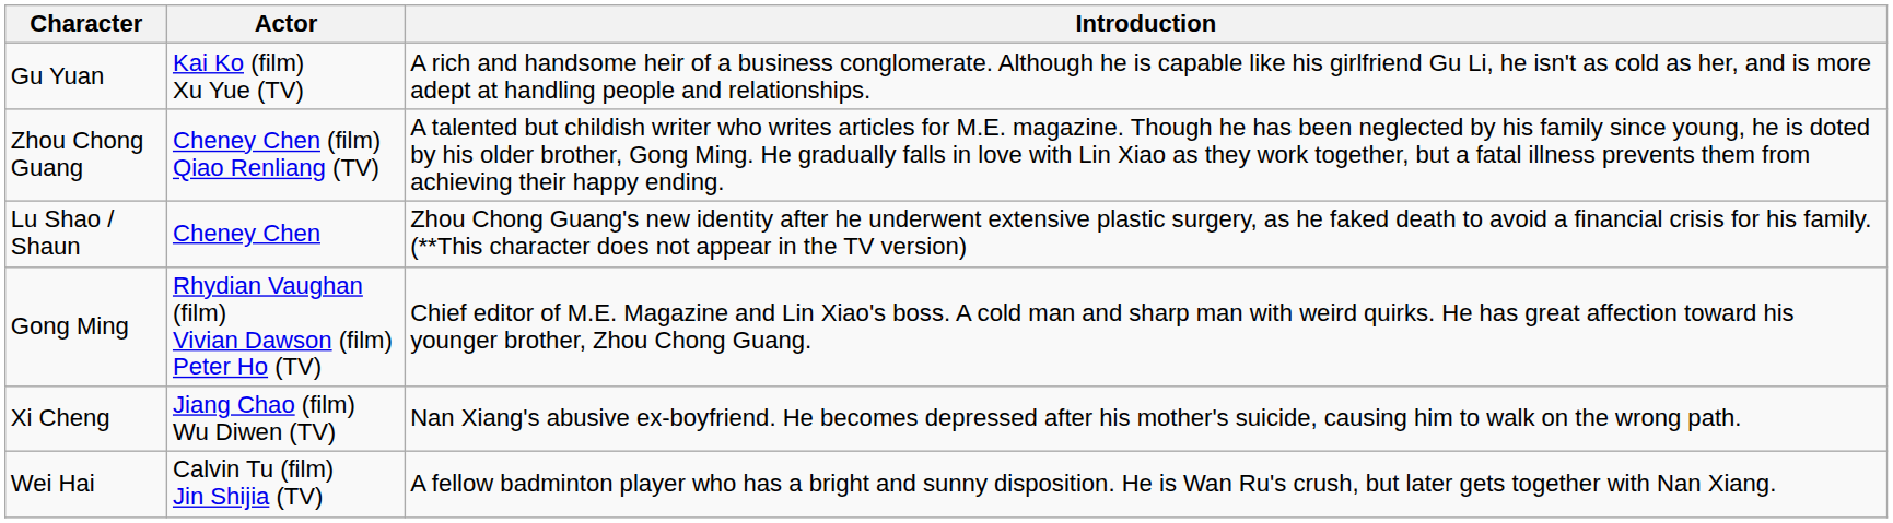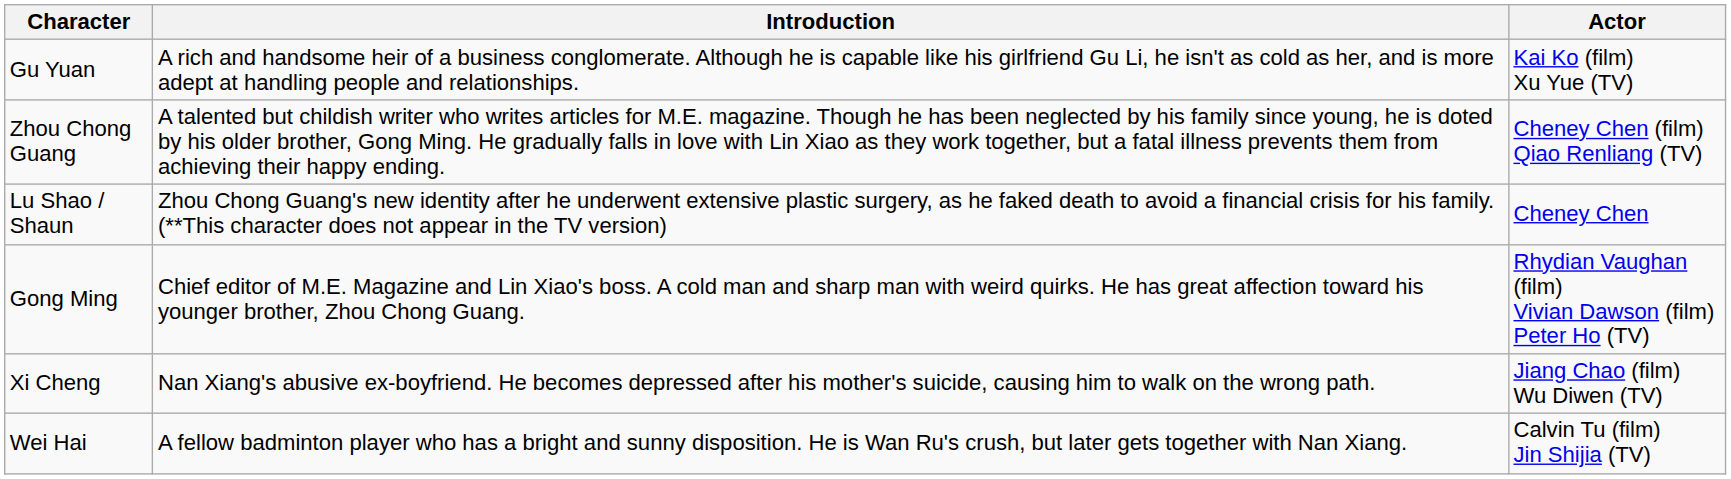columns swapped: Actor <-> Introduction
